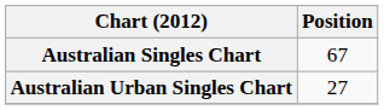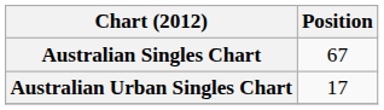Australian Urban Singles Chart | Position: 27 -> 17
